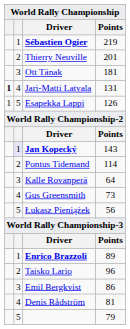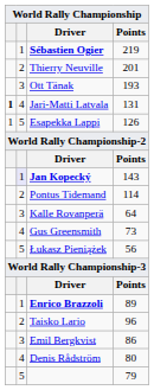Ott Tänak | Points: 181 -> 193
Denis Rådström | Points: 81 -> 80
